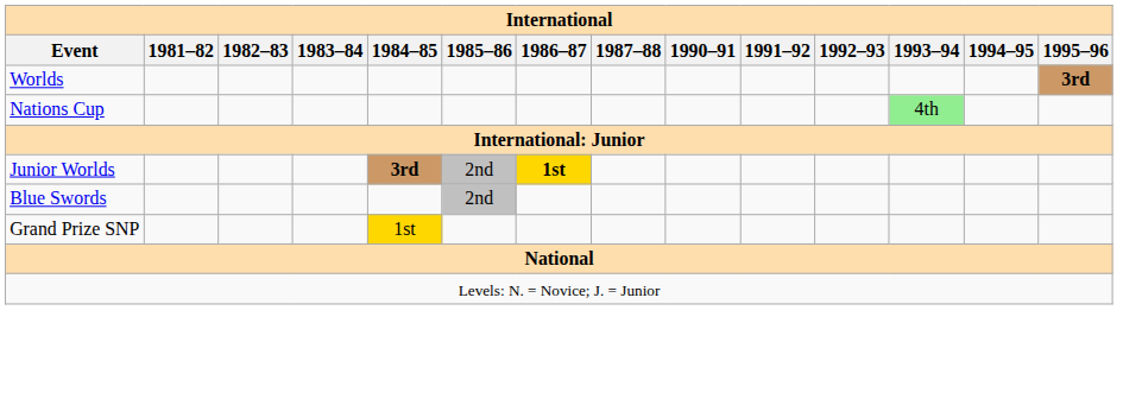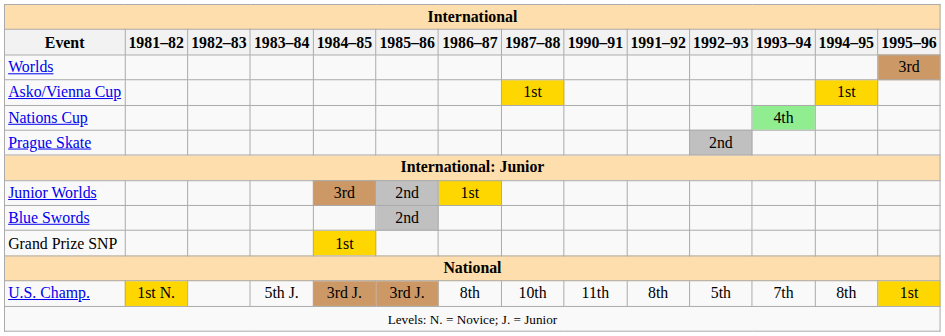Worlds | 1995–96: bold -> normal
+ row: Asko/Vienna Cup | 1st | 1st
+ row: Prague Skate | 2nd
Junior Worlds | 1984–85: bold -> normal
Junior Worlds | 1986–87: bold -> normal
+ row: U.S. Champ. | 1st N. | 5th J. | 3rd J. | 3rd J. | 8th | 10th | 11th | 8th | 5th | 7th | 8th | 1st
